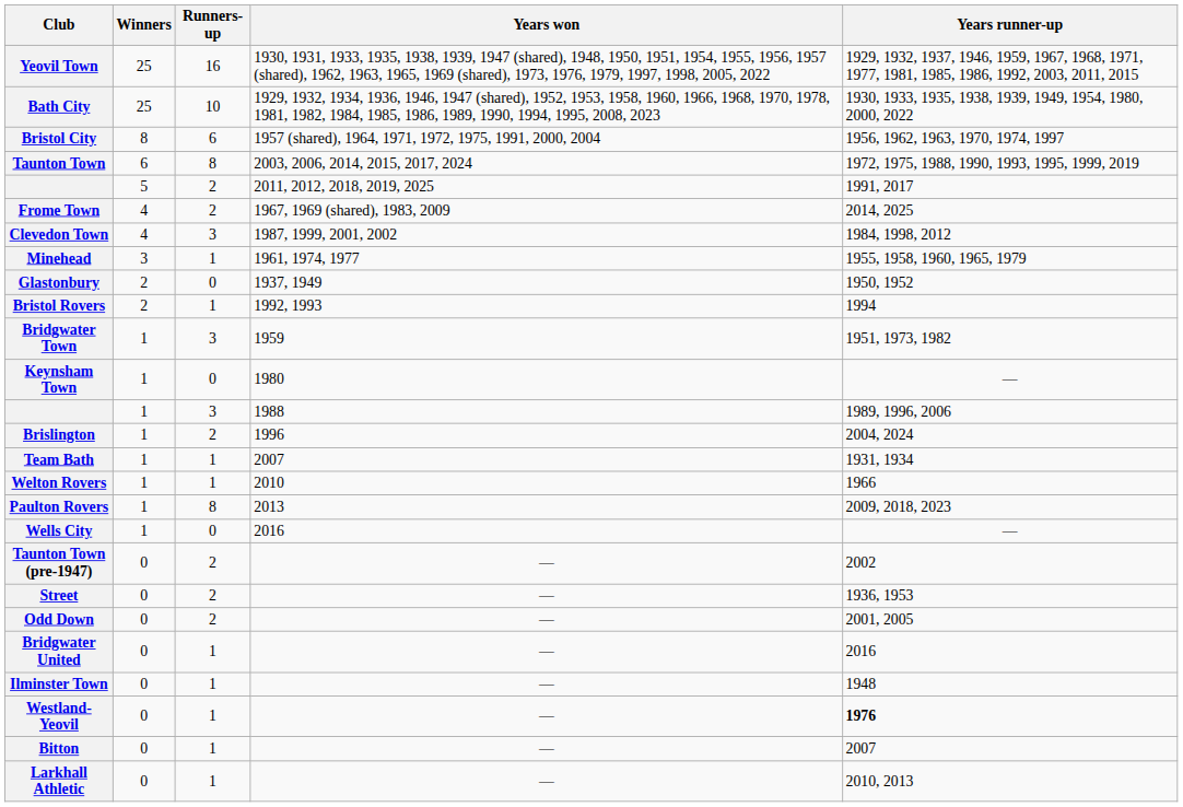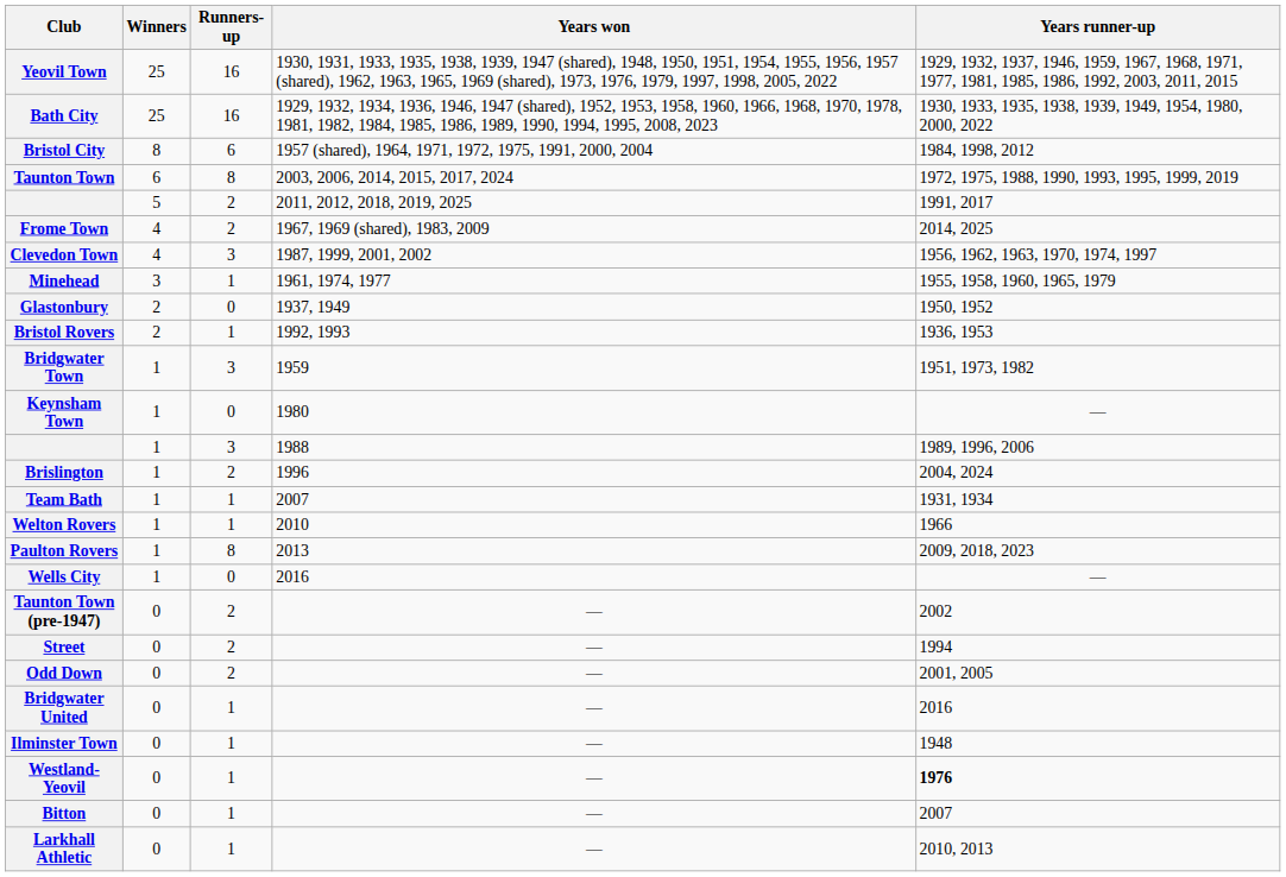Bath City | Runners-up: 10 -> 16
Bristol City | Years runner-up: 1956, 1962, 1963, 1970, 1974, 1997 -> 1984, 1998, 2012
Clevedon Town | Years runner-up: 1984, 1998, 2012 -> 1956, 1962, 1963, 1970, 1974, 1997
Bristol Rovers | Years runner-up: 1994 -> 1936, 1953
Street | Years runner-up: 1936, 1953 -> 1994
